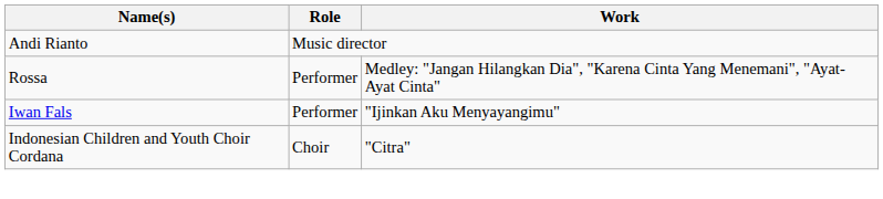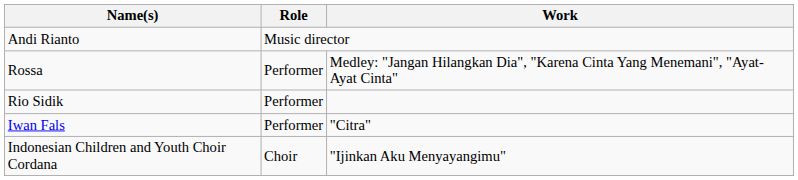+ row: Rio Sidik | Performer
Iwan Fals | Work: "Ijinkan Aku Menyayangimu" -> "Citra"
Indonesian Children and Youth Choir Cordana | Work: "Citra" -> "Ijinkan Aku Menyayangimu"
